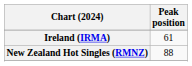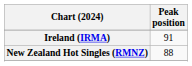Ireland (IRMA) | Peak position: 61 -> 91
